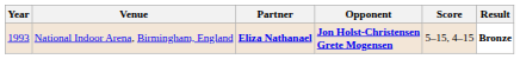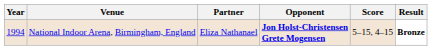National Indoor Arena, Birmingham, England | Year: 1993 -> 1994
National Indoor Arena, Birmingham, England | Partner: bold -> normal
